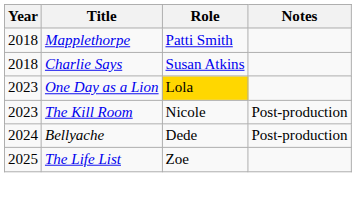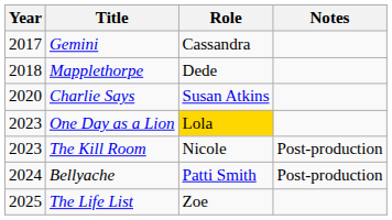+ row: 2017 | Gemini | Cassandra
Mapplethorpe | Role: Patti Smith -> Dede
Charlie Says | Year: 2018 -> 2020
Bellyache | Role: Dede -> Patti Smith
